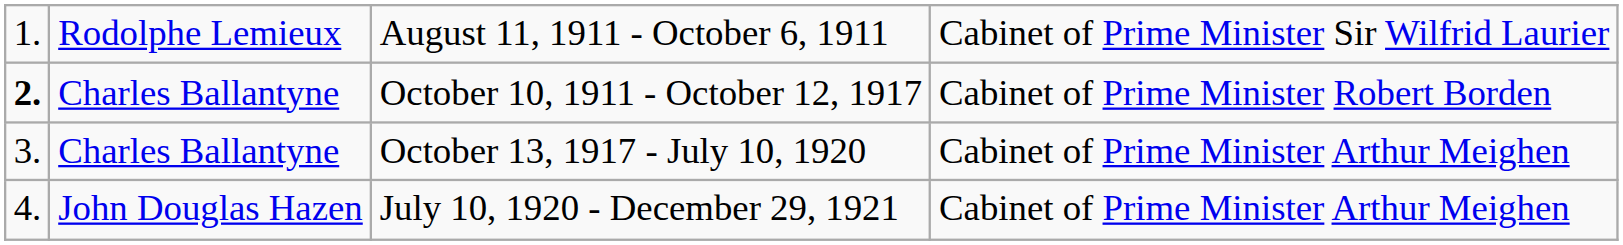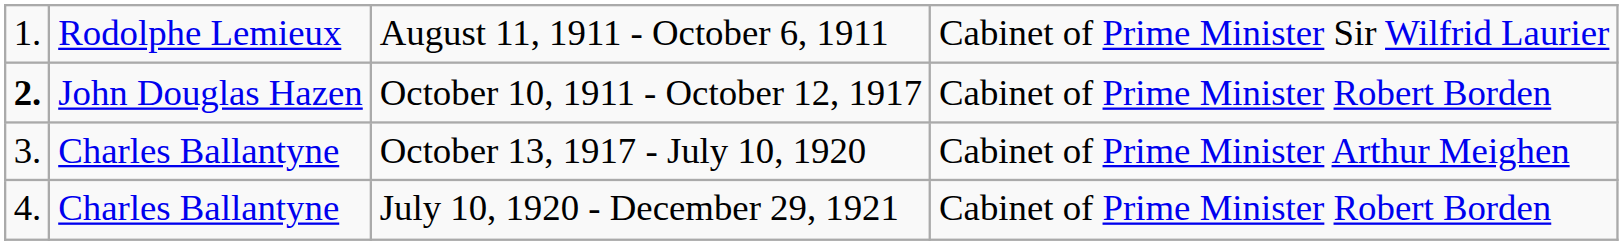October 10, 1911 - October 12, 1917 | column 2: Charles Ballantyne -> John Douglas Hazen
July 10, 1920 - December 29, 1921 | column 2: John Douglas Hazen -> Charles Ballantyne
July 10, 1920 - December 29, 1921 | column 4: Cabinet of Prime Minister Arthur Meighen -> Cabinet of Prime Minister Robert Borden
